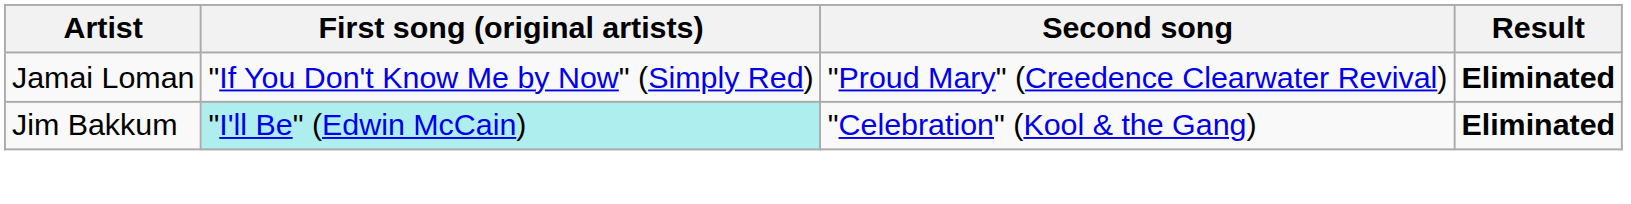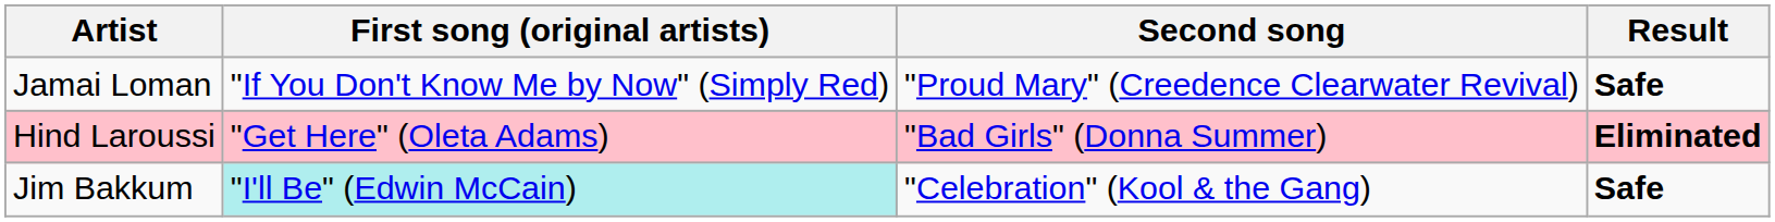Jamai Loman | Result: Eliminated -> Safe
+ row: Hind Laroussi | "Get Here" (Oleta Adams) | "Bad Girls" (Donna Summer) | Eliminated
Jim Bakkum | Result: Eliminated -> Safe
